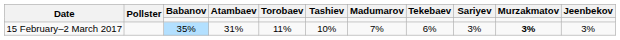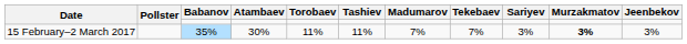15 February–2 March 2017 | Atambaev: 31% -> 30%
15 February–2 March 2017 | Tashiev: 10% -> 11%
15 February–2 March 2017 | Tekebaev: 6% -> 7%
